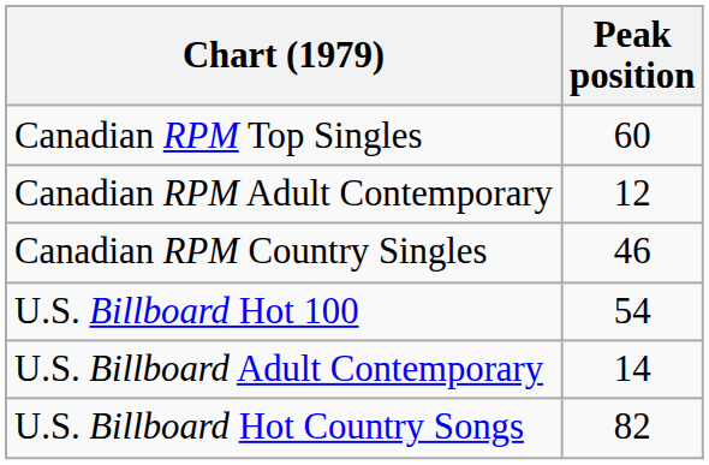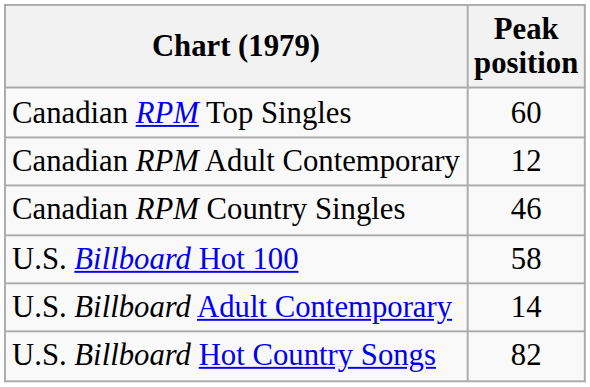U.S. Billboard Hot 100 | Peak position: 54 -> 58
